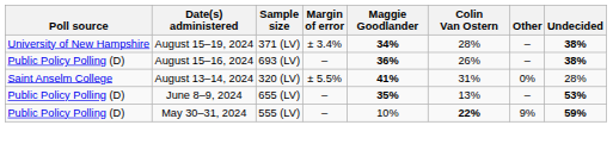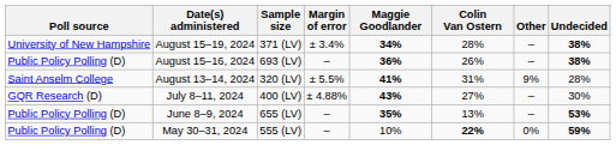August 13–14, 2024 | Other: 0% -> 9%
+ row: GQR Research (D) | July 8–11, 2024 | 400 (LV) | ± 4.88% | 43% | 27% | – | 30%
May 30–31, 2024 | Other: 9% -> 0%
